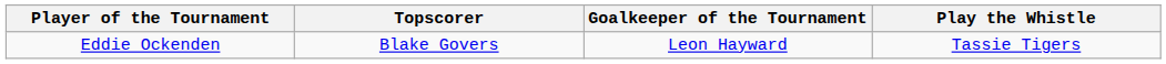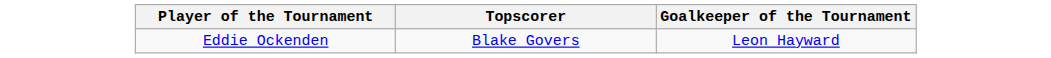- column: Play the Whistle | Tassie Tigers
